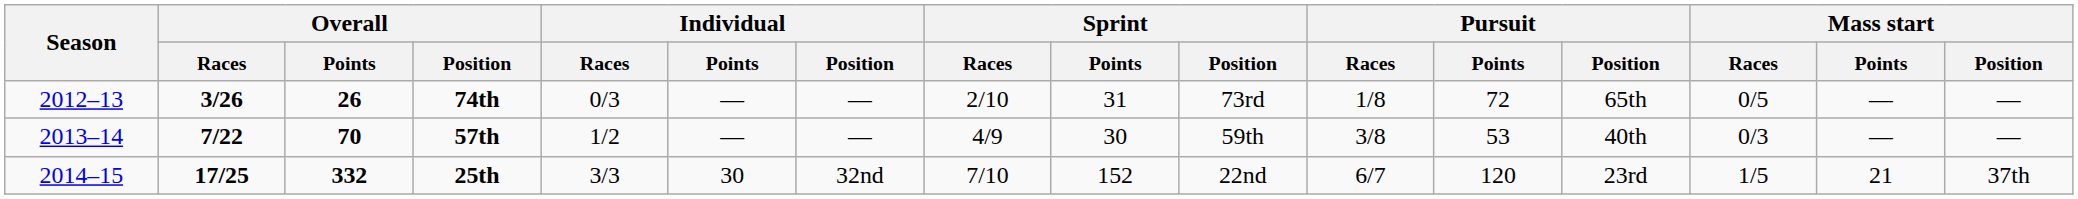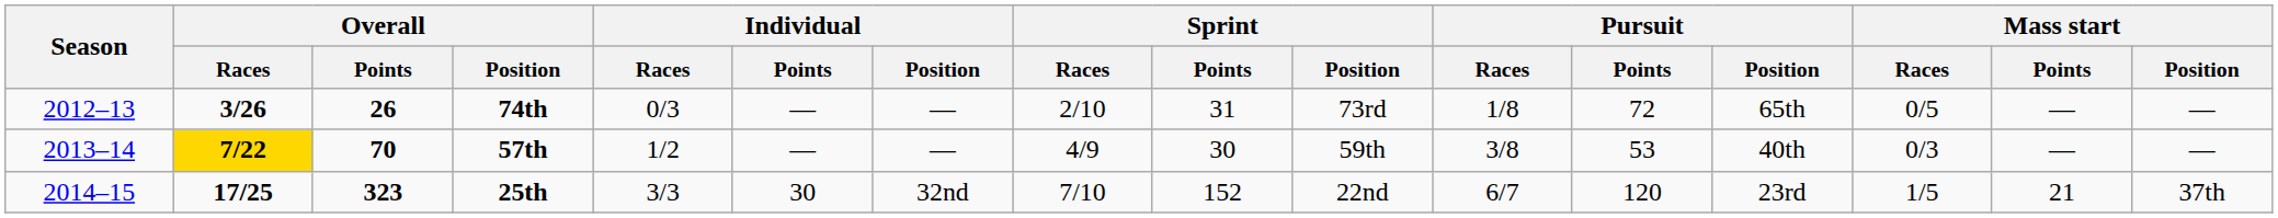57th | Overall / Races: no background -> gold background
25th | Overall / Points: 332 -> 323
